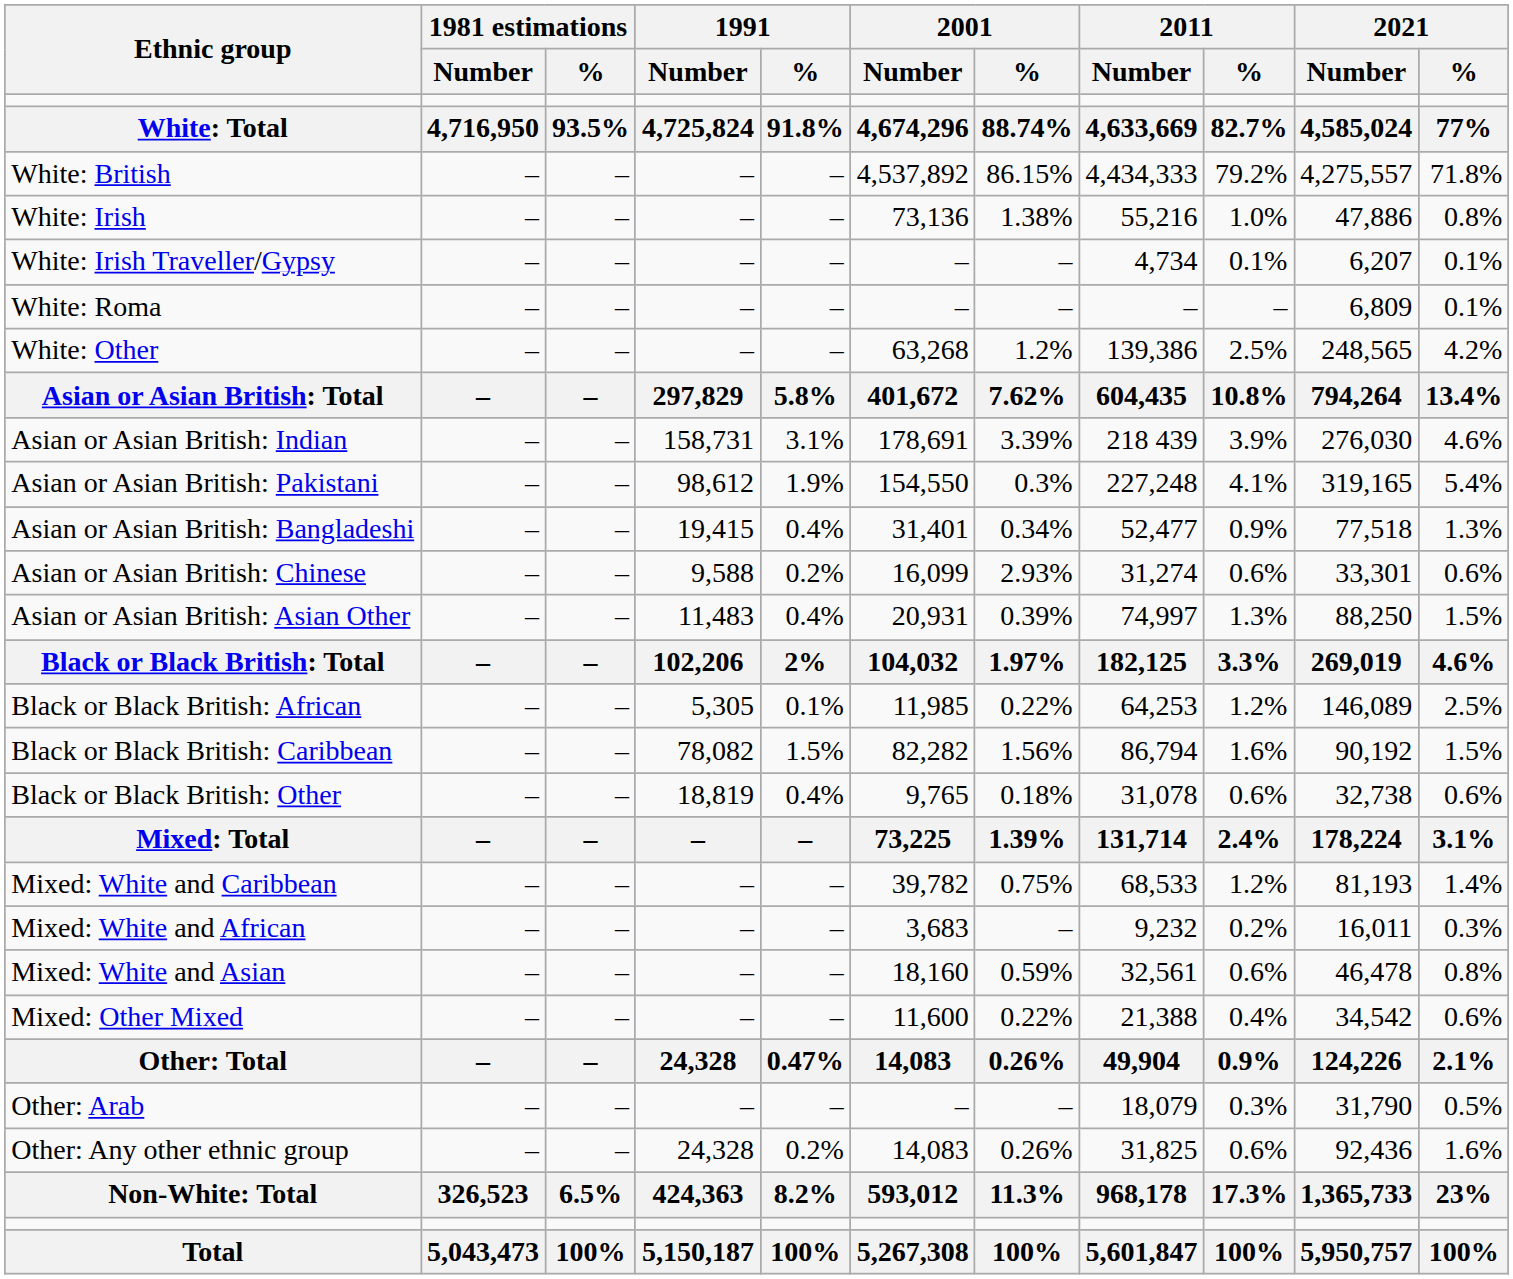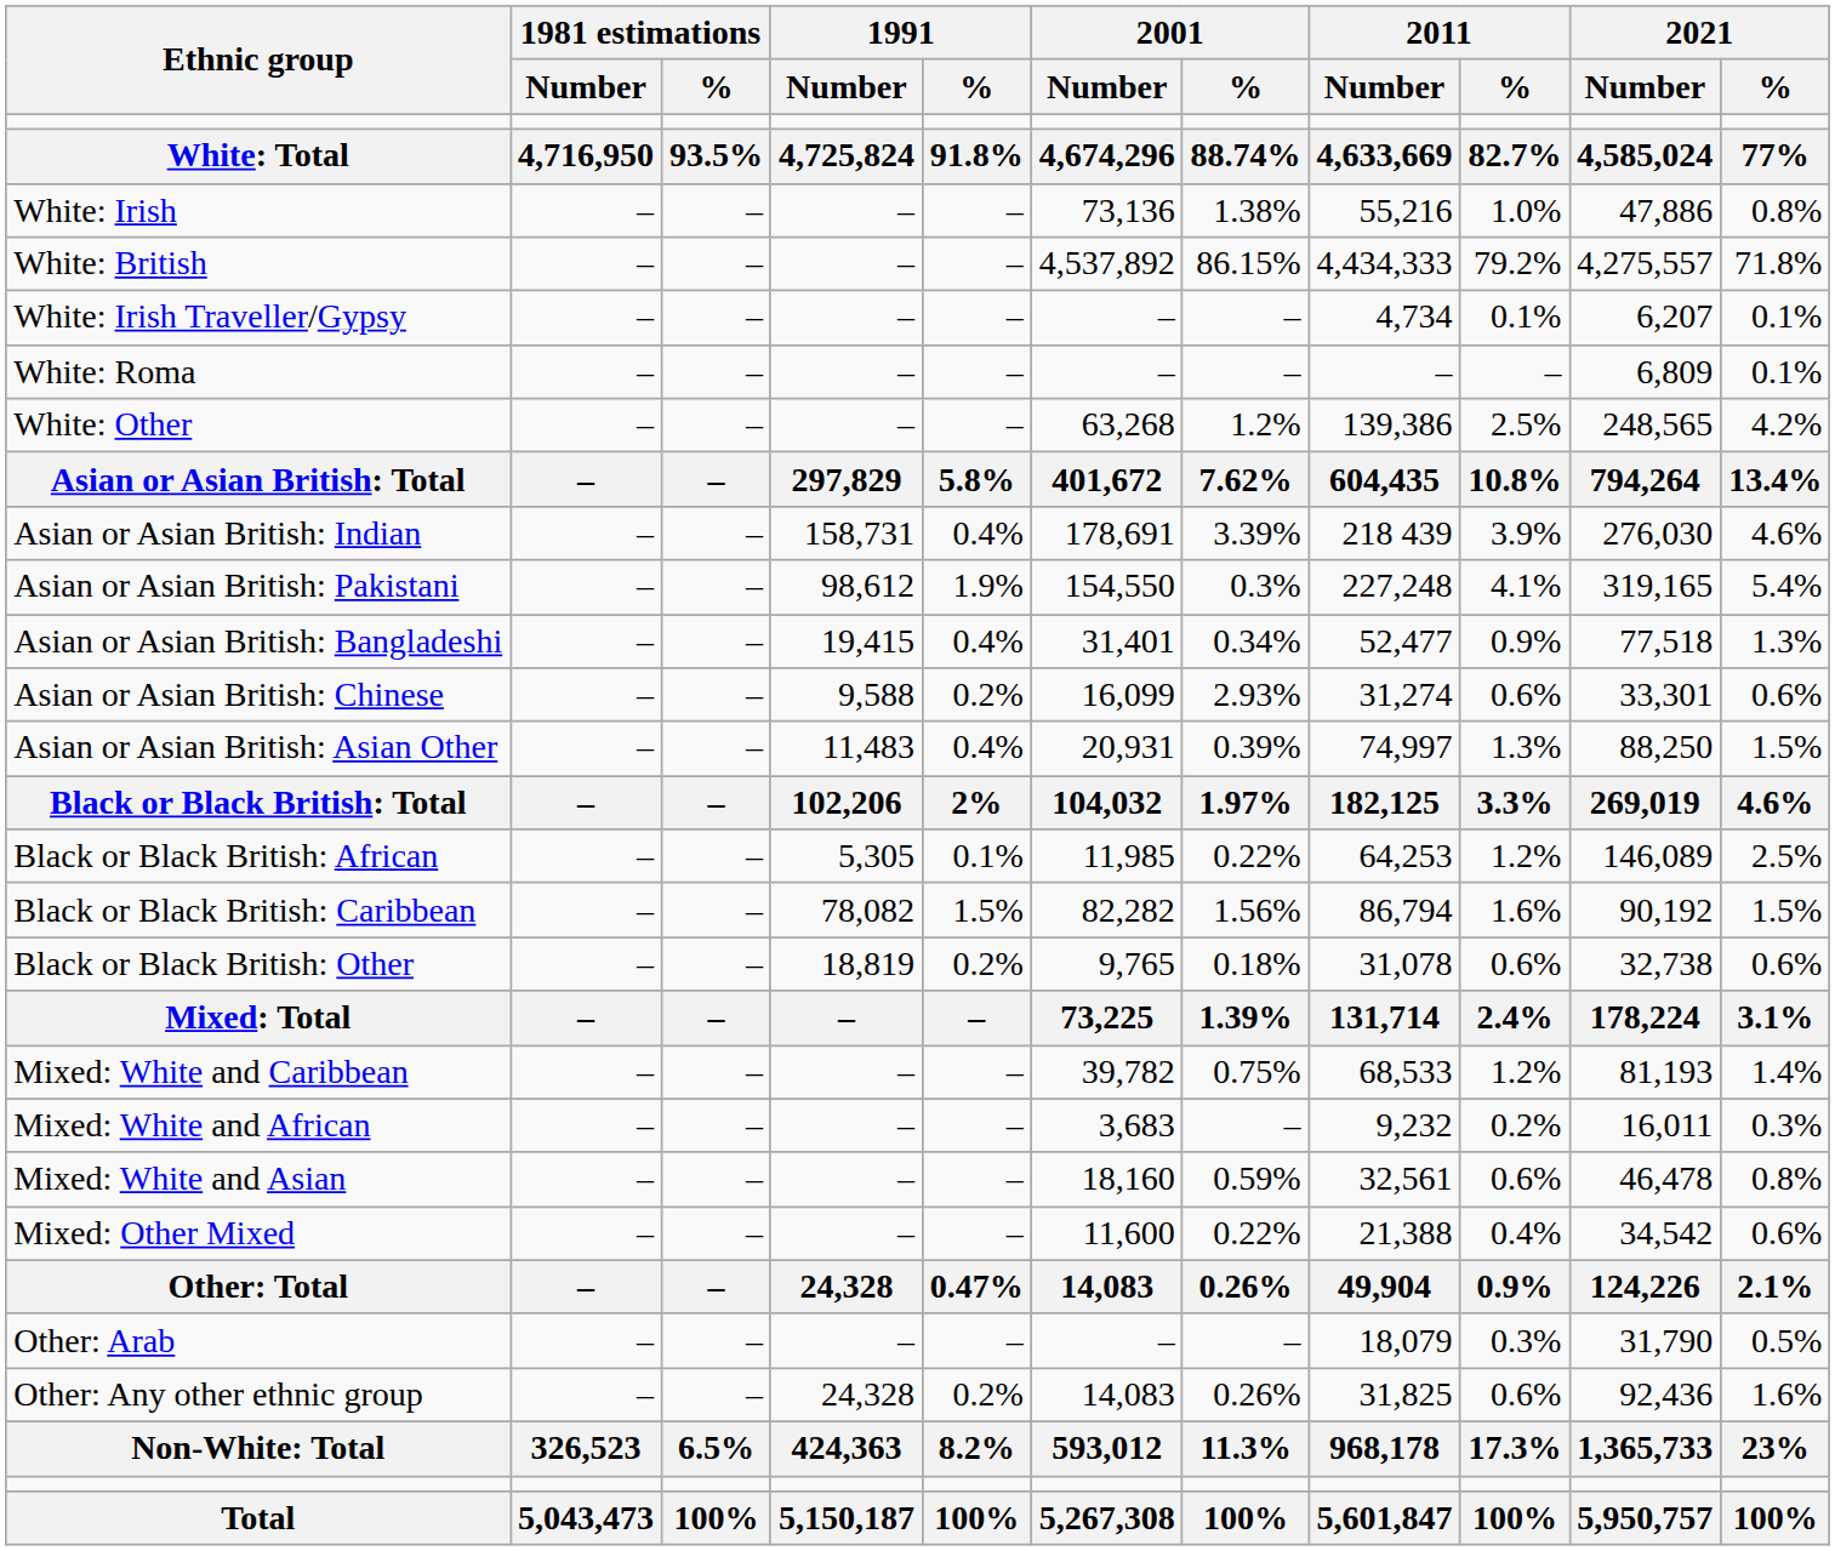rows swapped: White: British <-> White: Irish
Asian or Asian British: Indian | 1991 / %: 3.1% -> 0.4%
Black or Black British: Other | 1991 / %: 0.4% -> 0.2%
